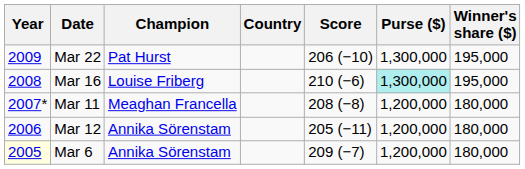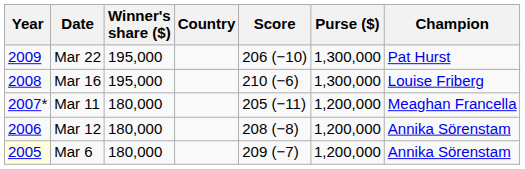columns swapped: Champion <-> Winner's share ($)
Mar 16 | Purse ($): paleturquoise background -> no background
Mar 11 | Score: 208 (−8) -> 205 (−11)
Mar 12 | Score: 205 (−11) -> 208 (−8)
